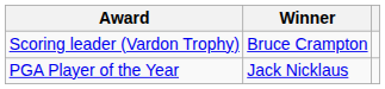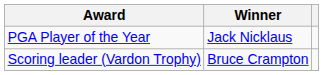rows swapped: PGA Player of the Year <-> Scoring leader (Vardon Trophy)
